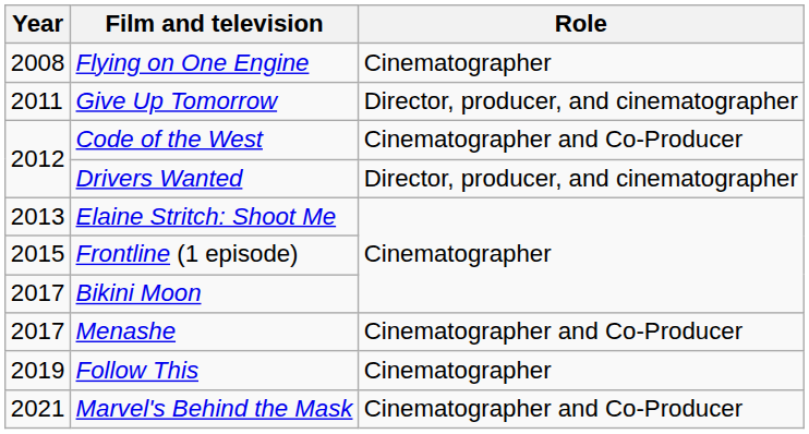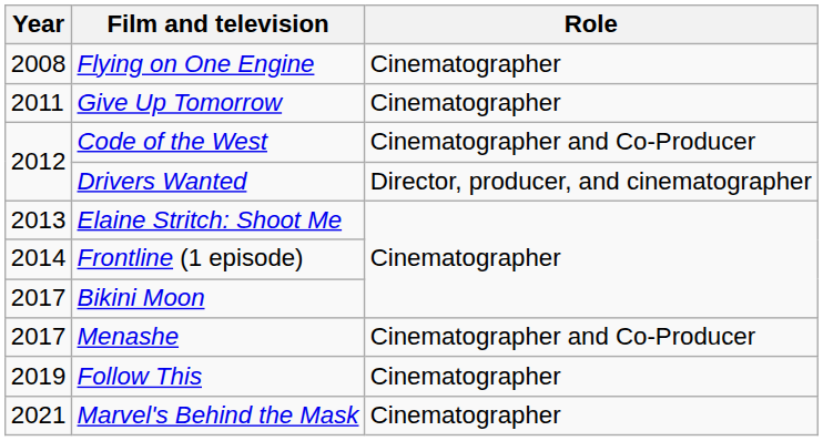Give Up Tomorrow | Role: Director, producer, and cinematographer -> Cinematographer
Frontline (1 episode) | Year: 2015 -> 2014
Marvel's Behind the Mask | Role: Cinematographer and Co-Producer -> Cinematographer
